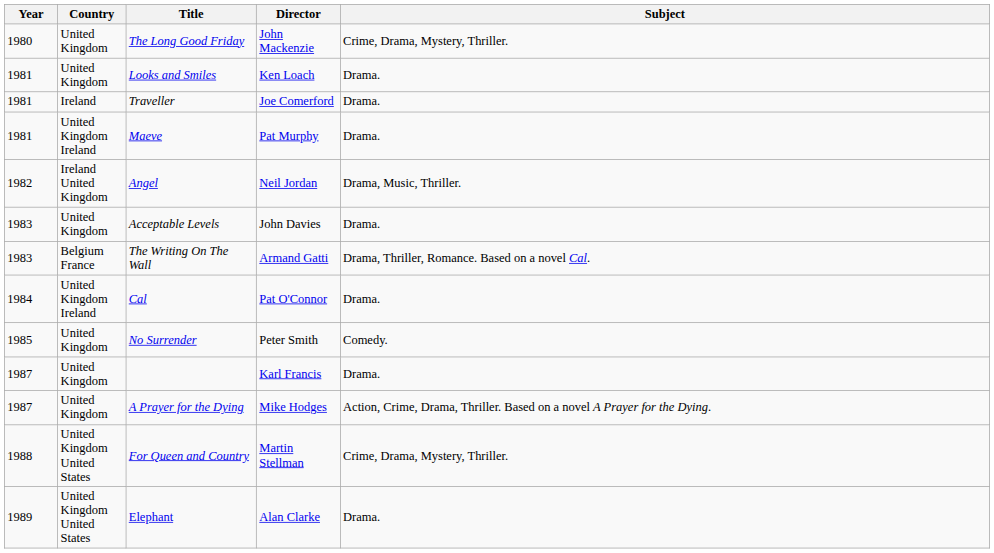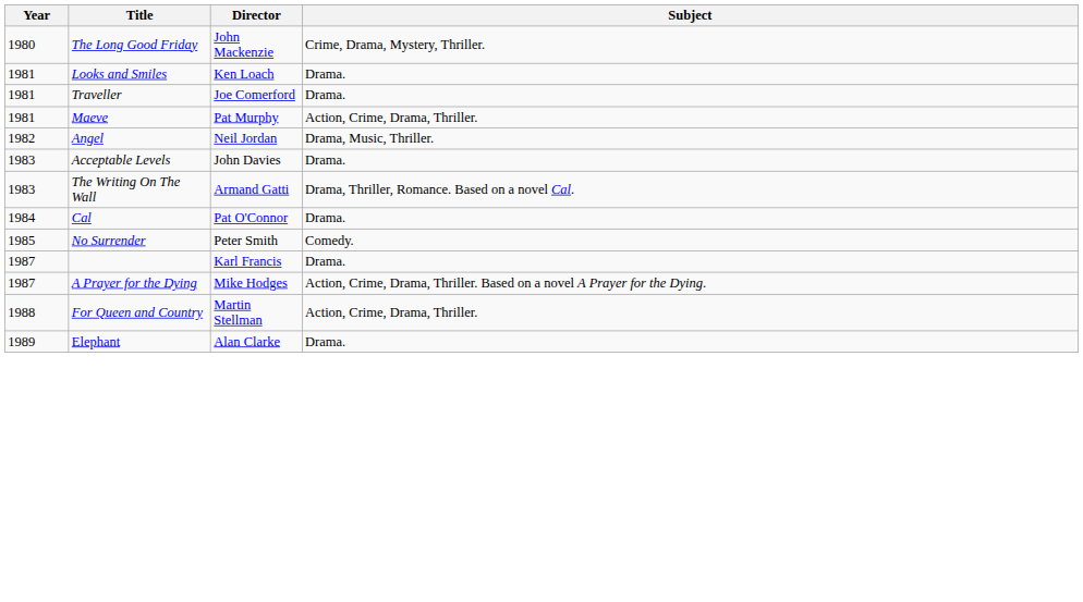- column: Country | United Kingdom | United Kingdom | Ireland | United Kingdom Ireland | Ireland United Kingdom | United Kingdom | Belgium France | United Kingdom Ireland | United Kingdom | United Kingdom | United Kingdom | United Kingdom United States | United Kingdom United States
Maeve | Subject: Drama. -> Action, Crime, Drama, Thriller.
For Queen and Country | Subject: Crime, Drama, Mystery, Thriller. -> Action, Crime, Drama, Thriller.
